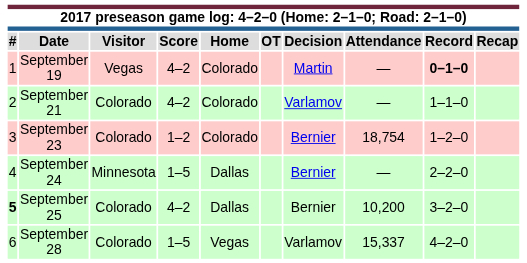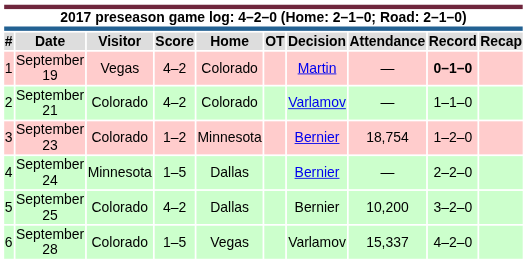September 23 | Home: Colorado -> Minnesota
September 25 | #: bold -> normal
